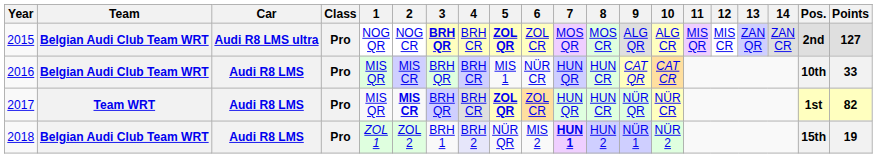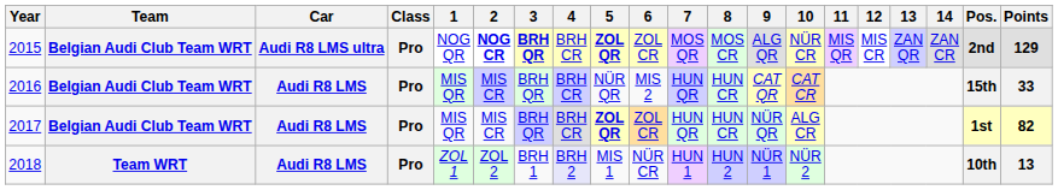2015 | 2: normal -> bold
2015 | 10: ALG CR -> NÜR CR
2015 | Points: 127 -> 129
2016 | 5: MIS 1 -> NÜR QR
2016 | 6: NÜR CR -> MIS 2
2016 | Pos.: 10th -> 15th
2017 | Team: Team WRT -> Belgian Audi Club Team WRT
2017 | 2: bold -> normal
2017 | 10: NÜR CR -> ALG CR
2018 | Team: Belgian Audi Club Team WRT -> Team WRT
2018 | 5: NÜR QR -> MIS 1
2018 | 6: MIS 2 -> NÜR CR
2018 | 7: bold -> normal
2018 | Pos.: 15th -> 10th
2018 | Points: 19 -> 13
